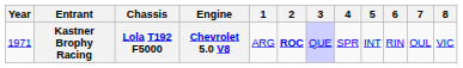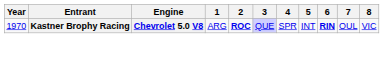- column: Chassis | Lola T192 F5000
Kastner Brophy Racing | Year: 1971 -> 1970
Kastner Brophy Racing | 6: normal -> bold
